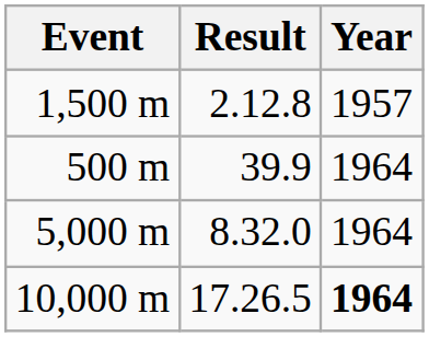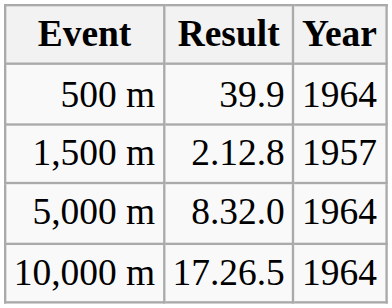rows swapped: 500 m <-> 1,500 m
10,000 m | Year: bold -> normal
